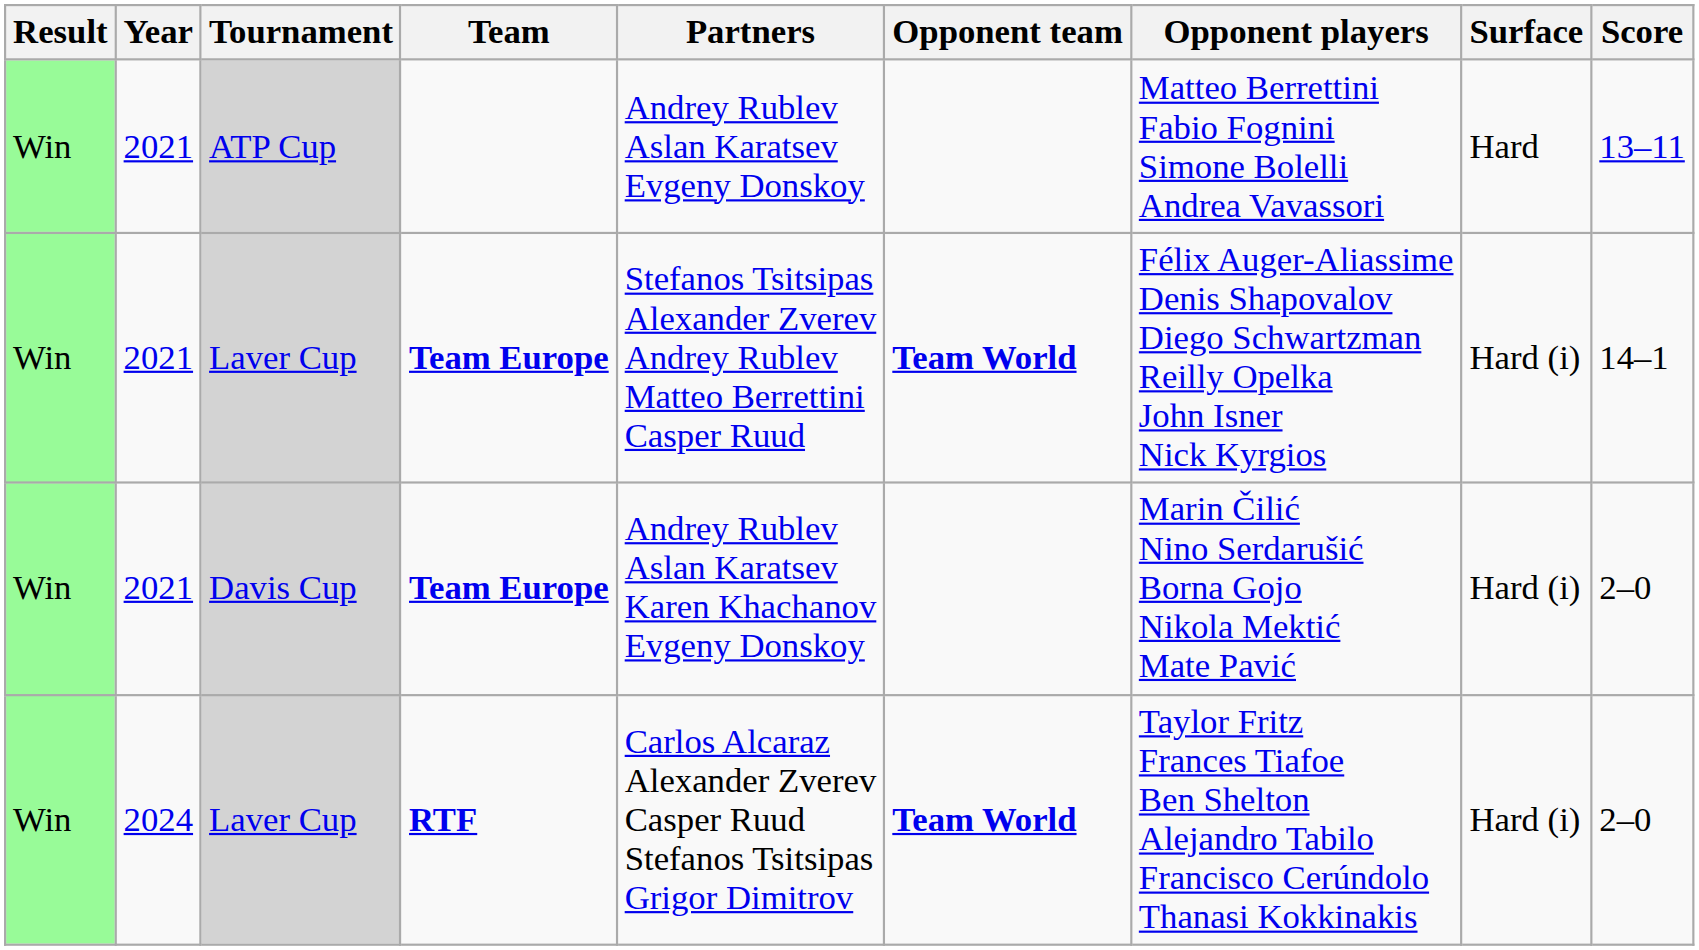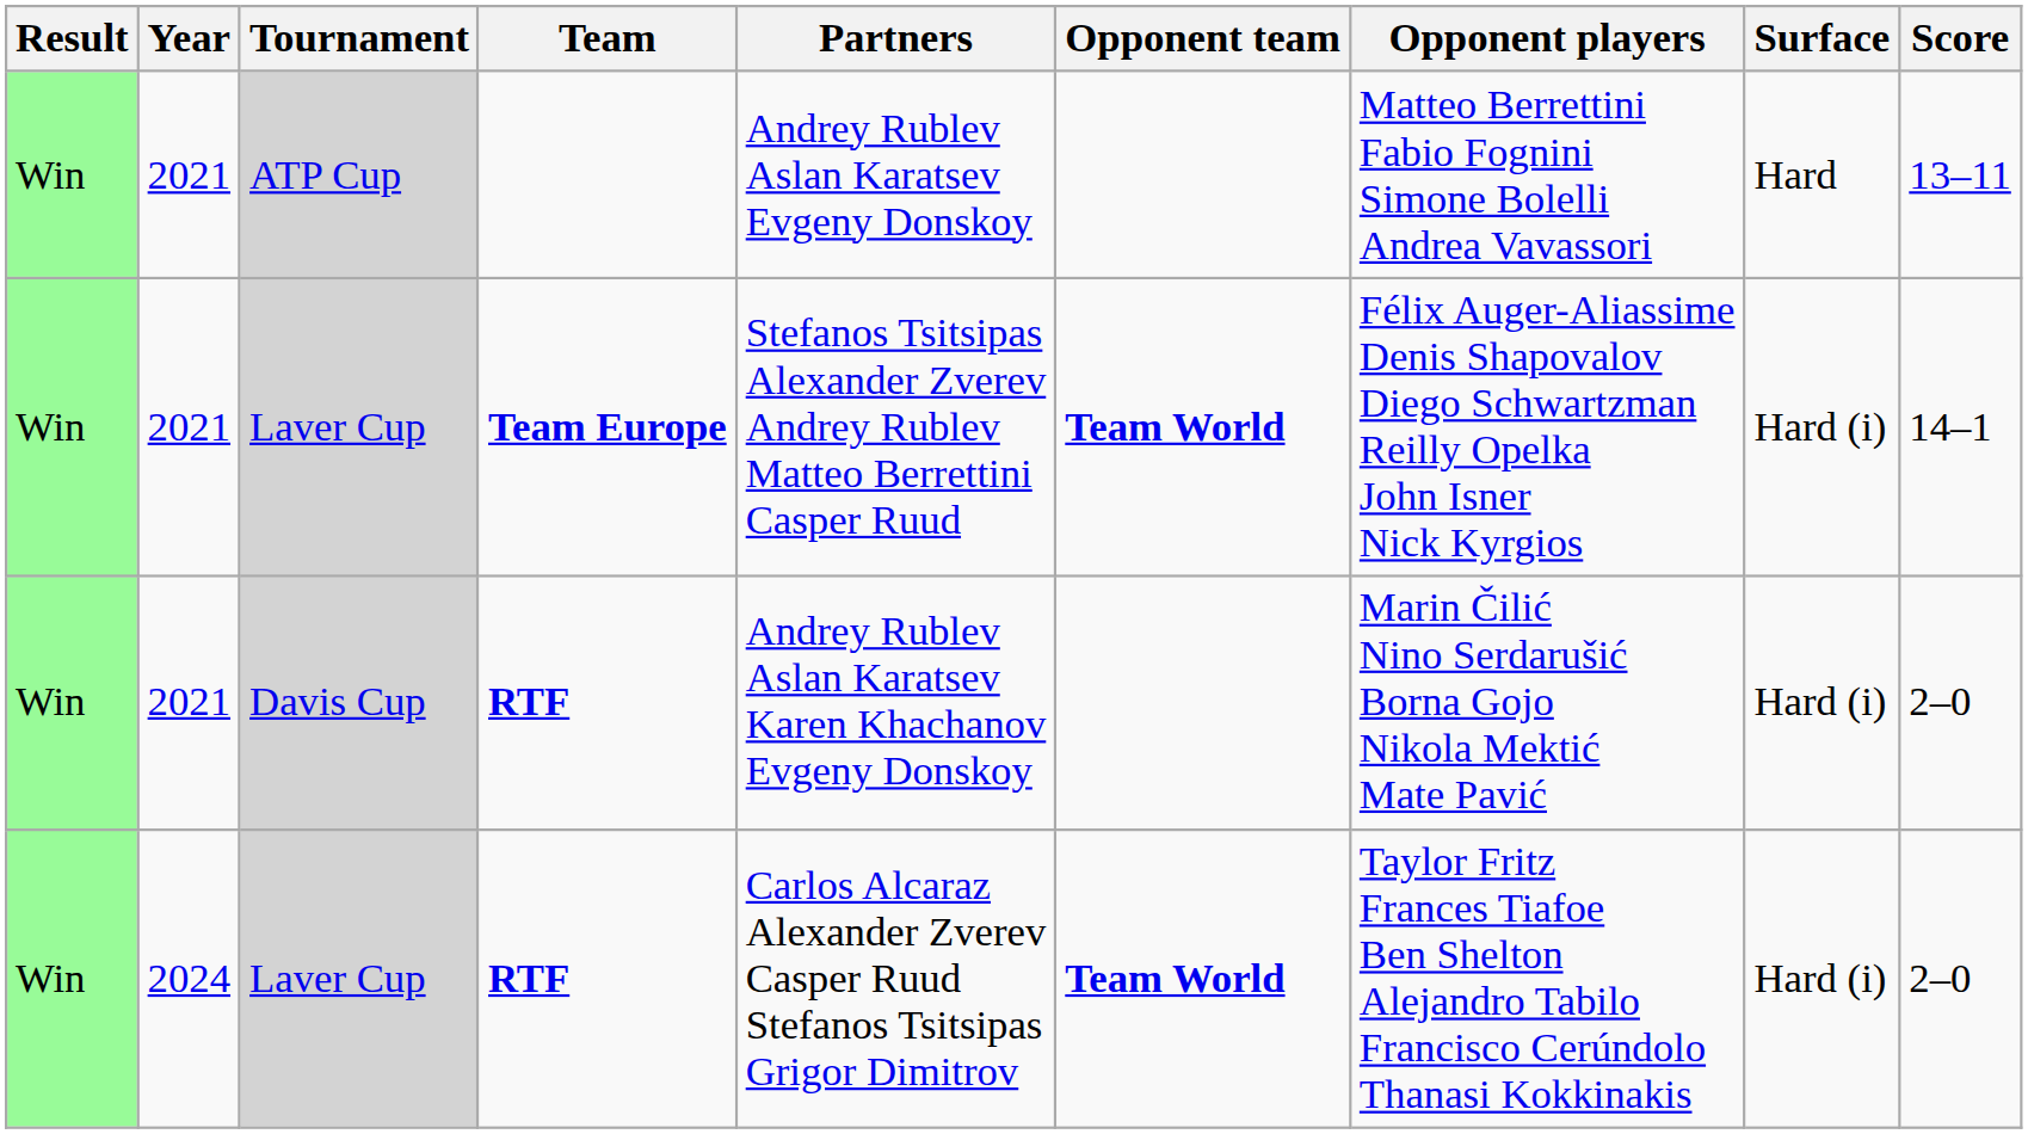Davis Cup | Team: Team Europe -> RTF
